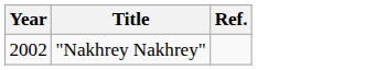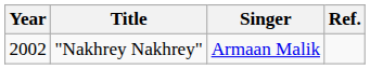+ column: Singer | Armaan Malik
